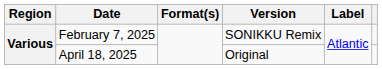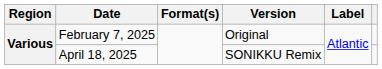February 7, 2025 | Version: SONIKKU Remix -> Original
April 18, 2025 | Version: Original -> SONIKKU Remix
